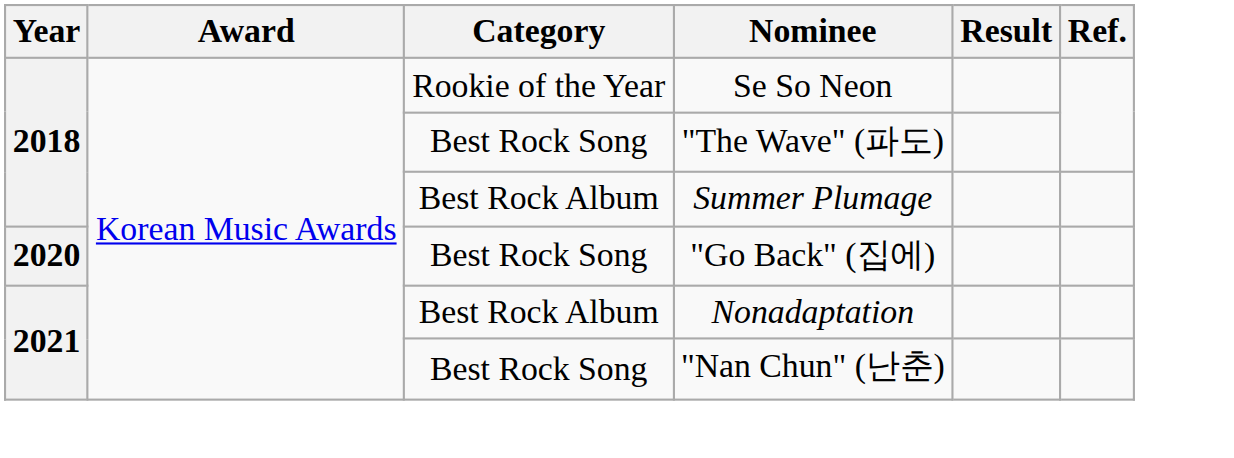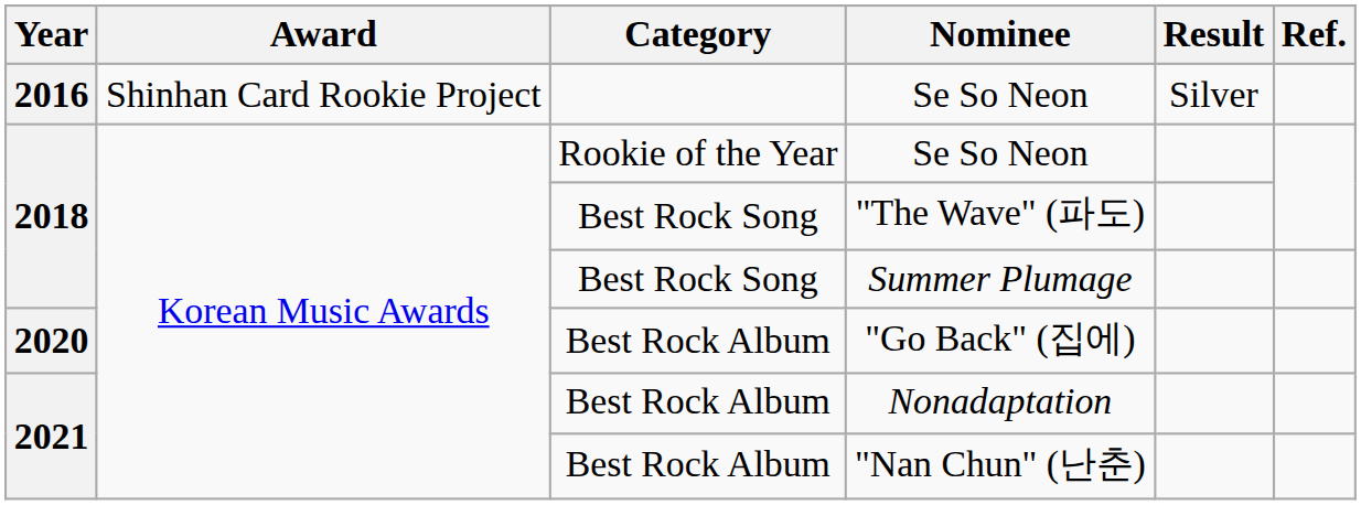+ row: 2016 | Shinhan Card Rookie Project | Se So Neon | Silver
Summer Plumage | Category: Best Rock Album -> Best Rock Song
"Go Back" (집에) | Category: Best Rock Song -> Best Rock Album
"Nan Chun" (난춘) | Category: Best Rock Song -> Best Rock Album
